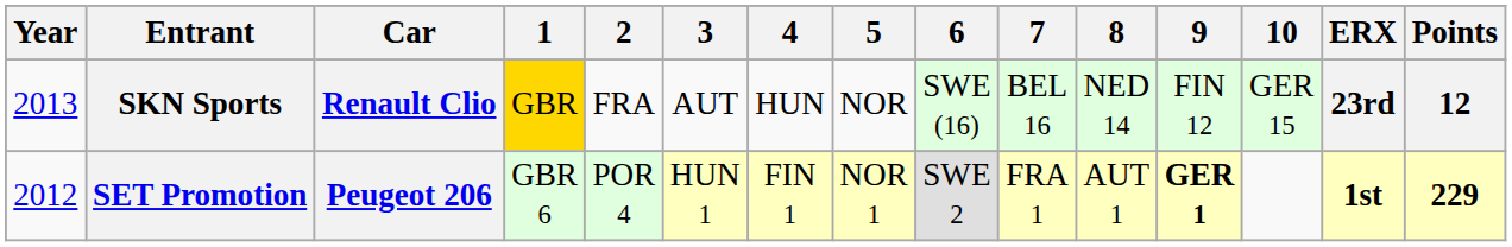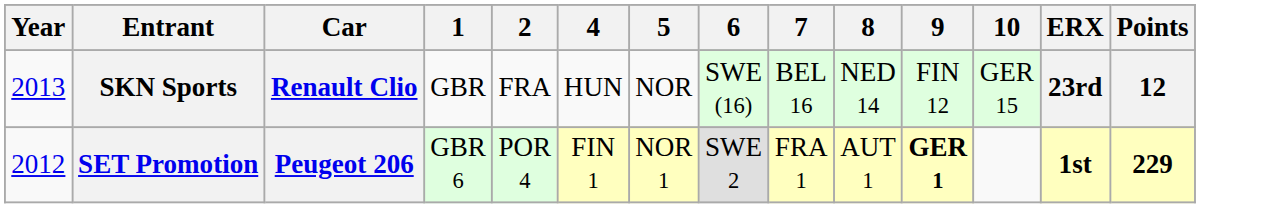- column: 3 | AUT | HUN 1
SKN Sports | 1: gold background -> no background
